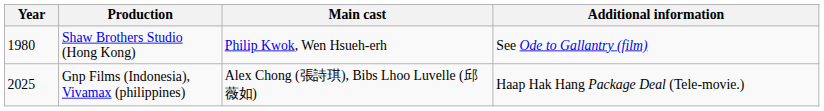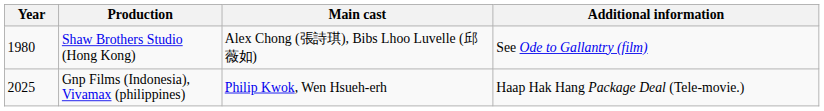Shaw Brothers Studio (Hong Kong) | Main cast: Philip Kwok, Wen Hsueh-erh -> Alex Chong (張詩琪), Bibs Lhoo Luvelle (邱薇如)
Gnp Films (Indonesia), Vivamax (philippines) | Main cast: Alex Chong (張詩琪), Bibs Lhoo Luvelle (邱薇如) -> Philip Kwok, Wen Hsueh-erh
